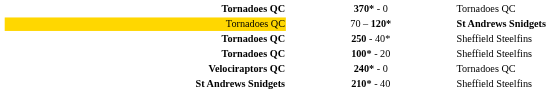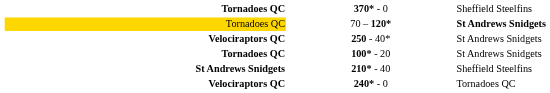370* - 0 | column 3: Tornadoes QC -> Sheffield Steelfins
250 - 40* | column 1: Tornadoes QC -> Velociraptors QC
250 - 40* | column 3: Sheffield Steelfins -> St Andrews Snidgets
100* - 20 | column 3: Sheffield Steelfins -> St Andrews Snidgets
rows swapped: 240* - 0 <-> 210* - 40
